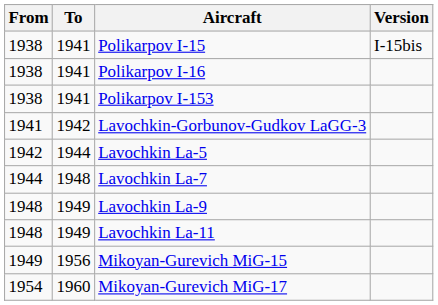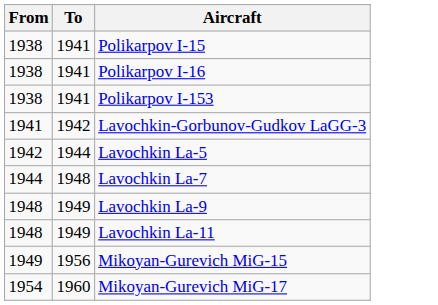- column: Version | I-15bis
